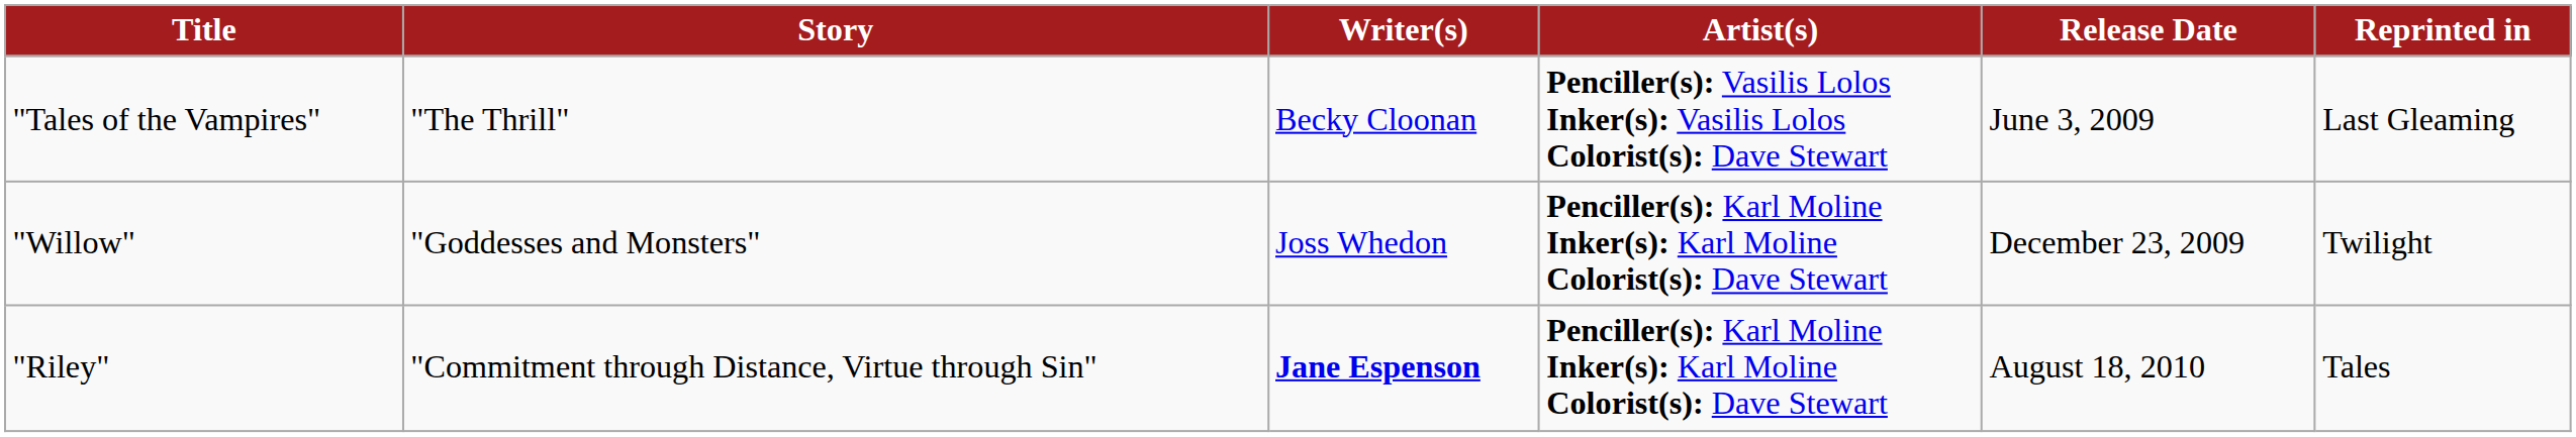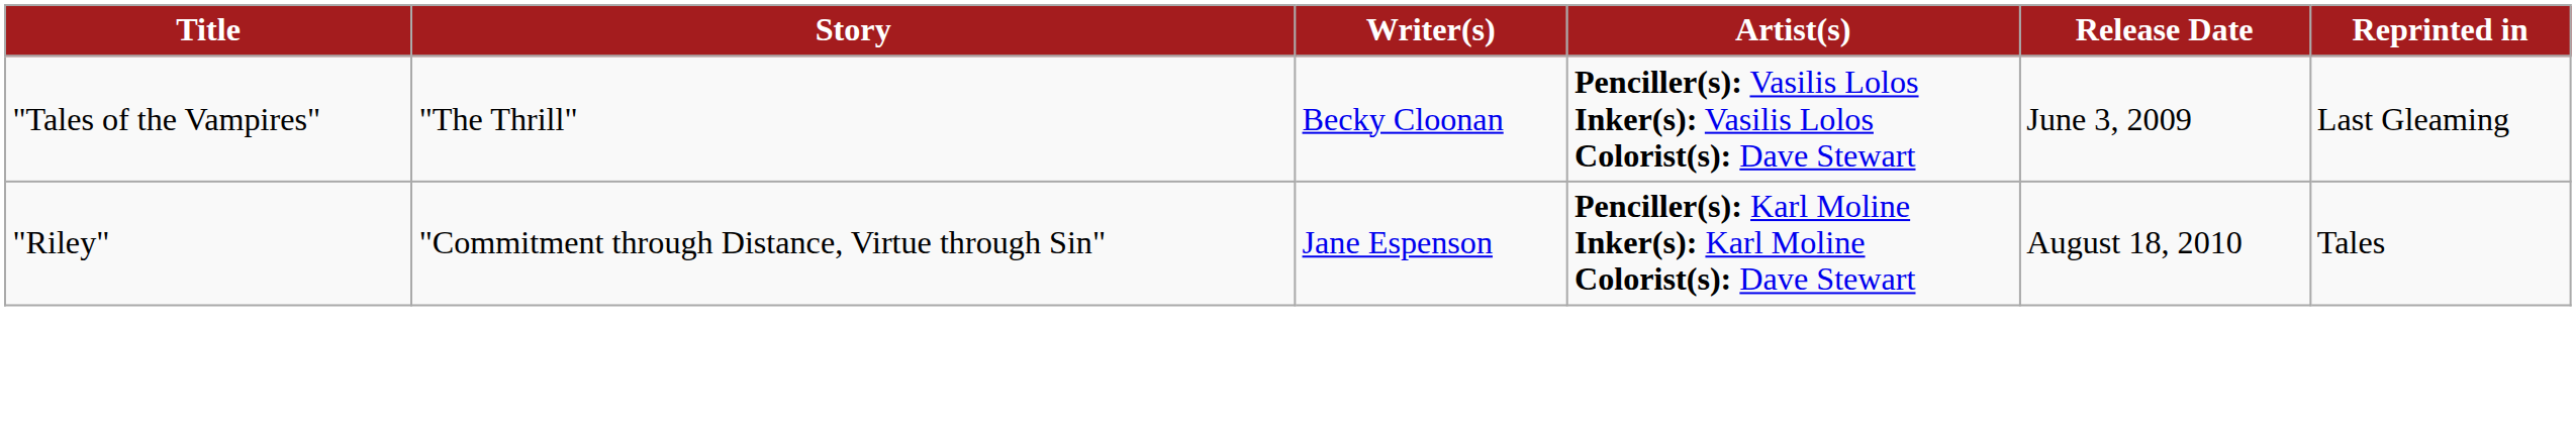- row: "Willow" | "Goddesses and Monsters" | Joss Whedon | Penciller(s): Karl Moline Inker(s): Karl Moline Colorist(s): Dave Stewart | December 23, 2009 | Twilight
"Riley" | Writer(s): bold -> normal
